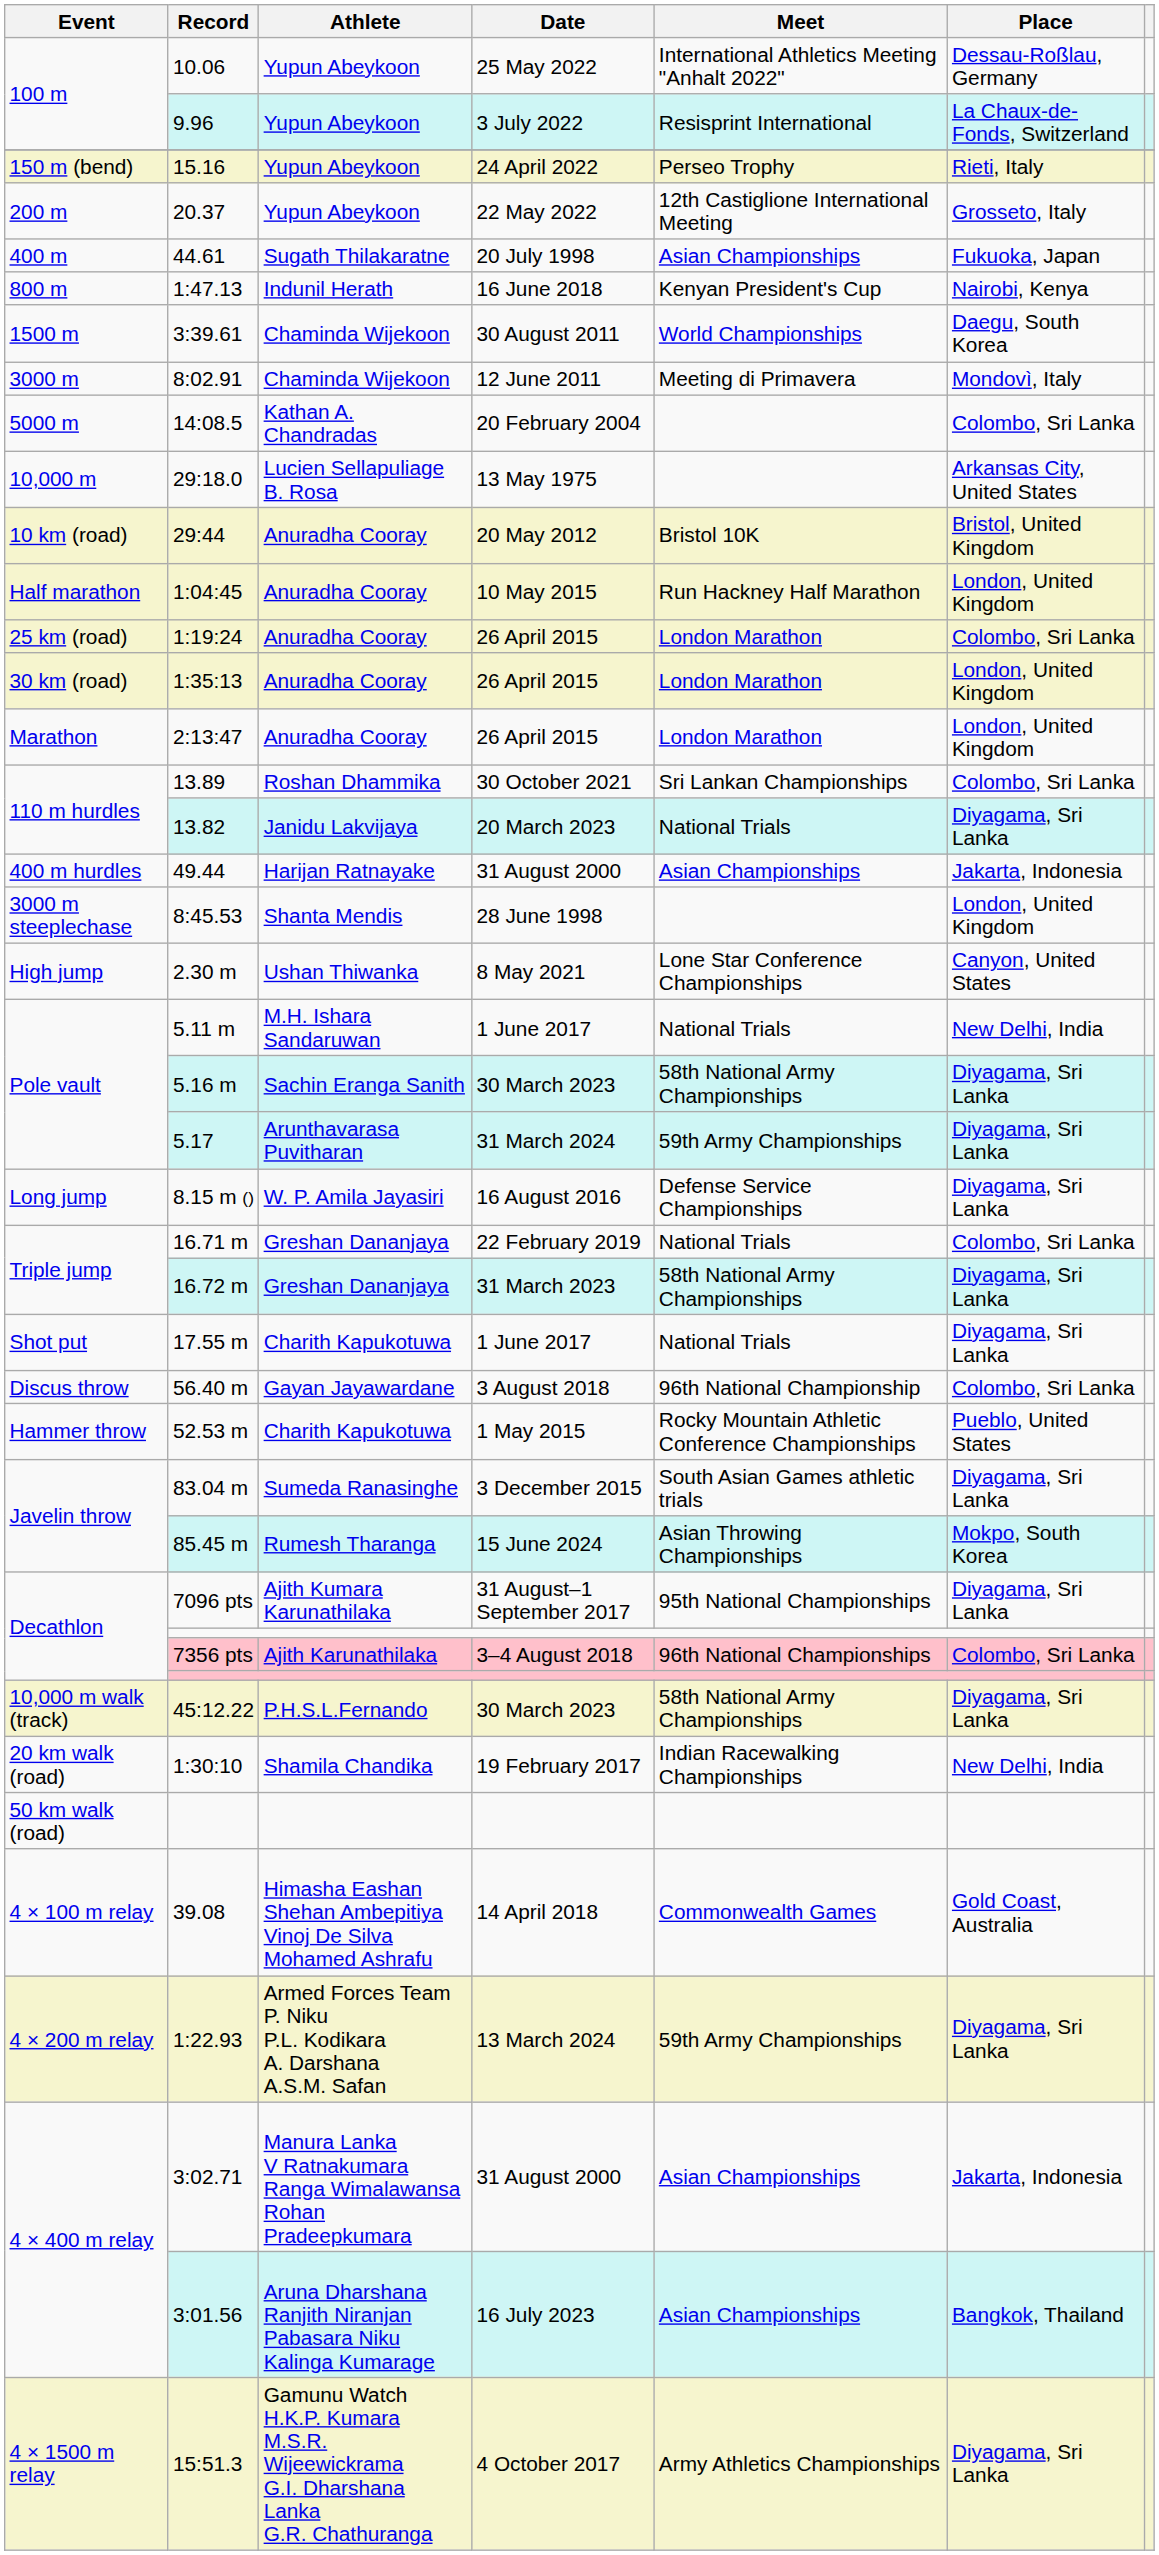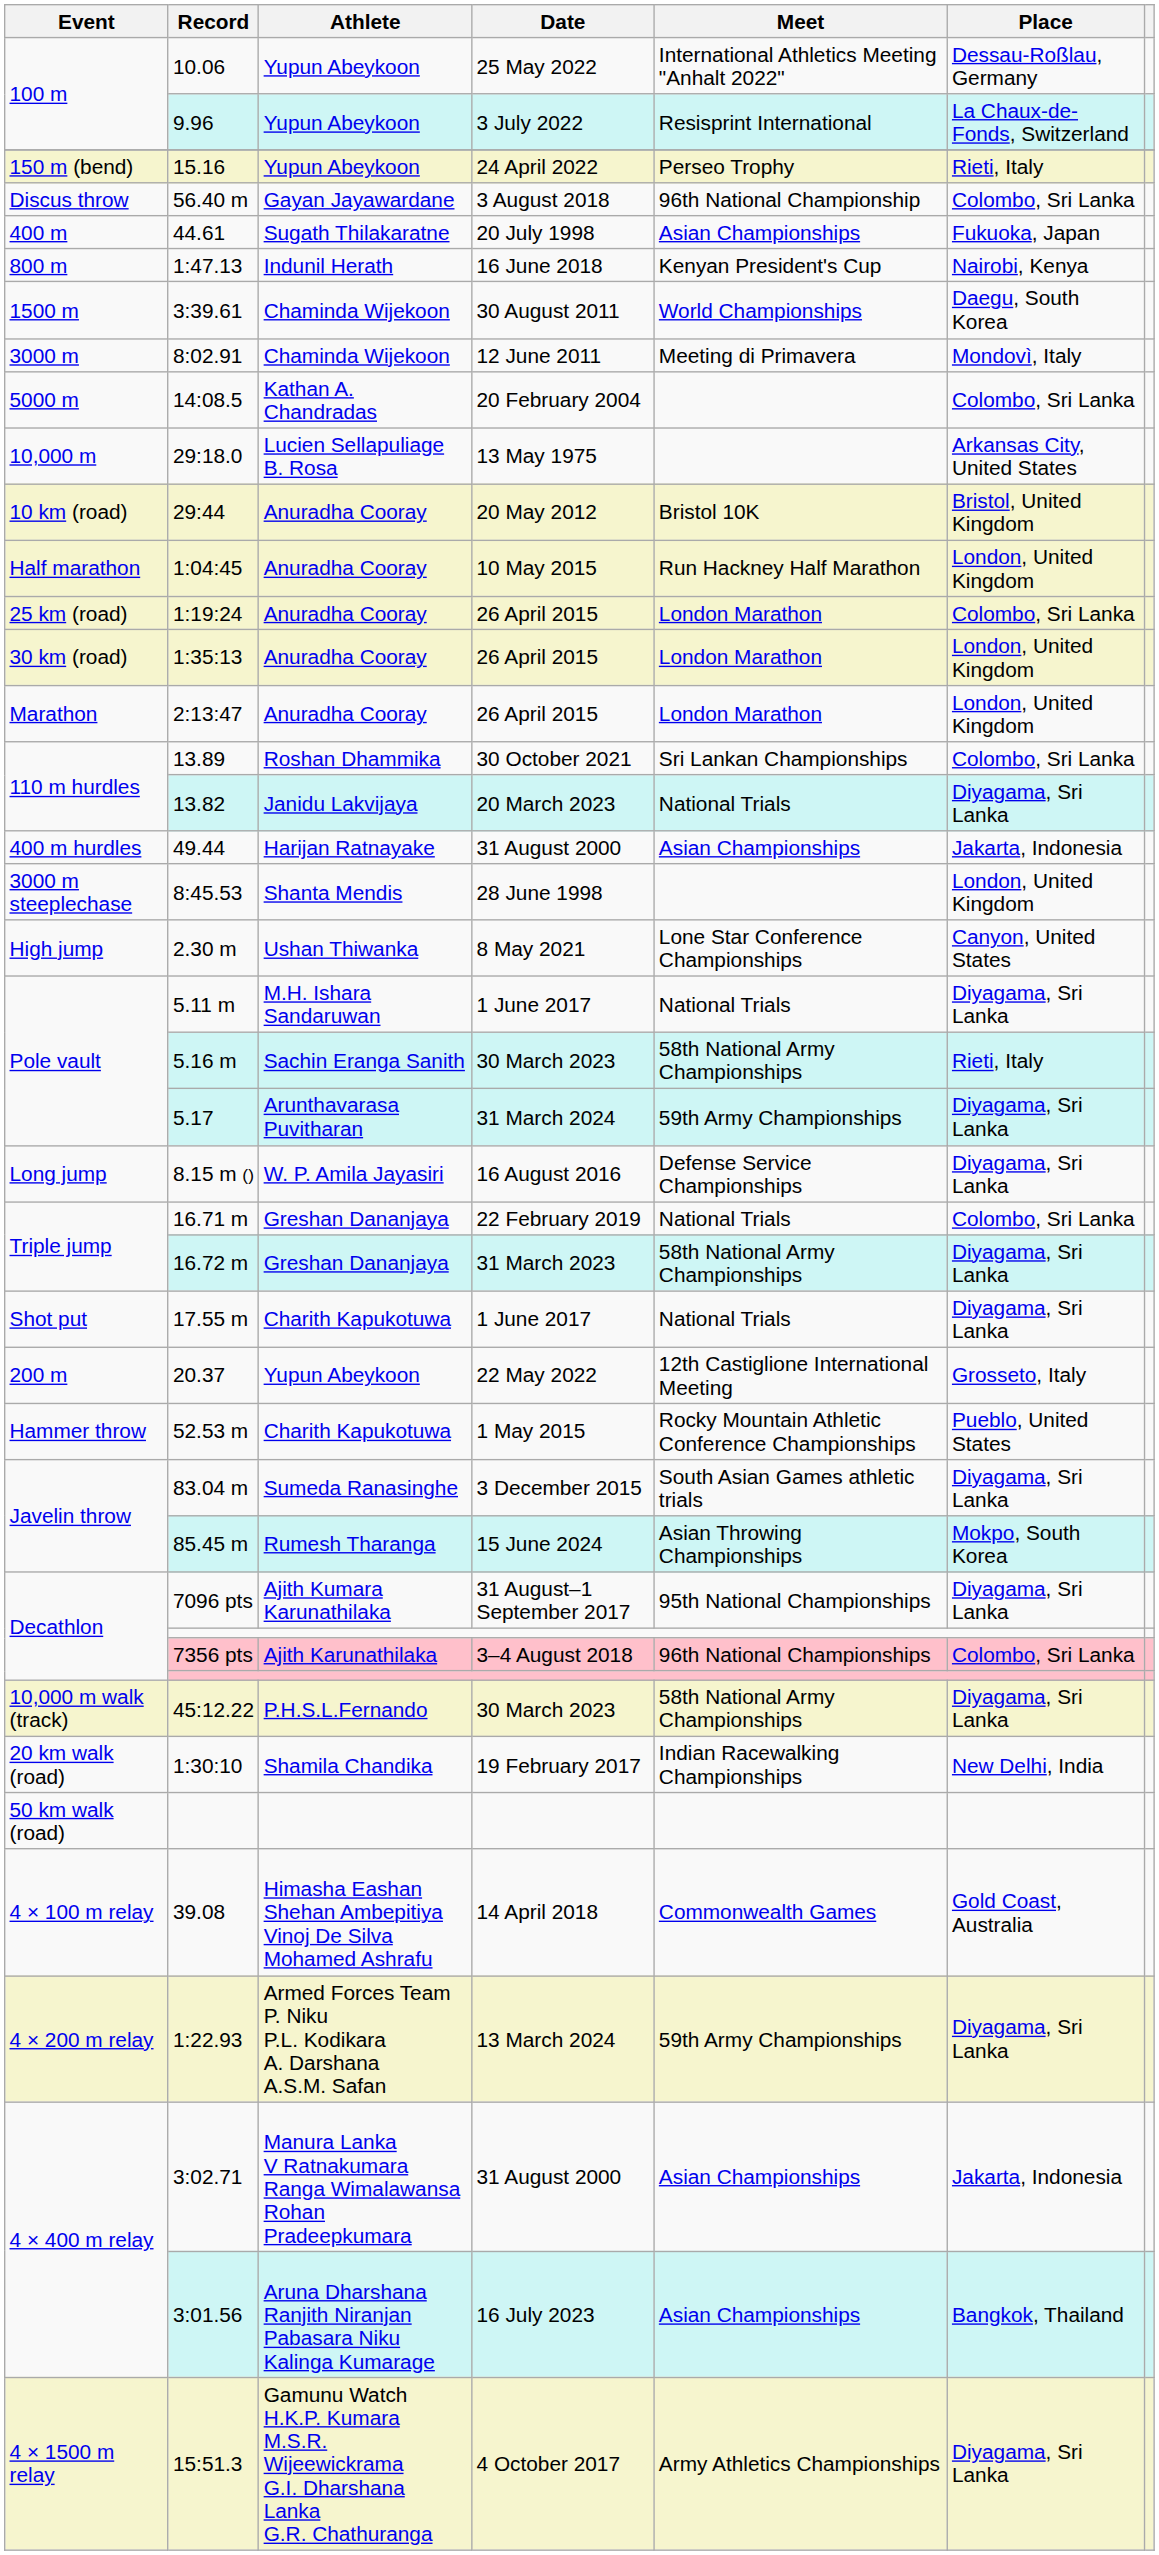rows swapped: 20.37 <-> 56.40 m
5.11 m | Place: New Delhi, India -> Diyagama, Sri Lanka
5.16 m | Place: Diyagama, Sri Lanka -> Rieti, Italy
